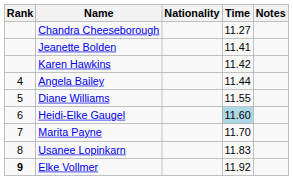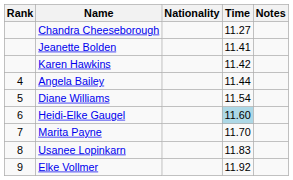Diane Williams | Time: 11.55 -> 11.54
Elke Vollmer | Rank: bold -> normal
